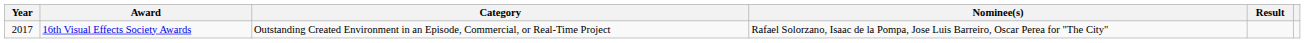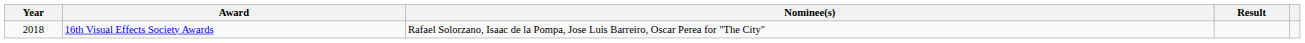- column: Category | Outstanding Created Environment in an Episode, Commercial, or Real-Time Project
16th Visual Effects Society Awards | Year: 2017 -> 2018
